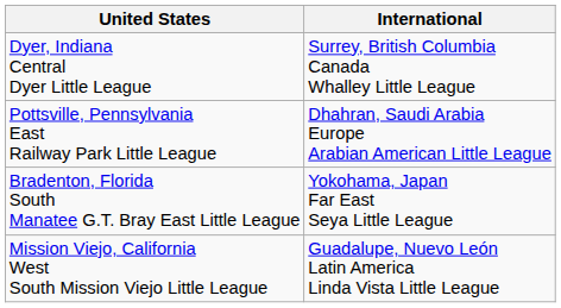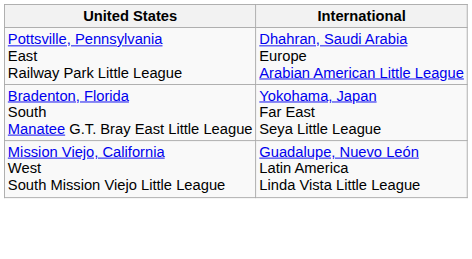- row: Dyer, Indiana Central Dyer Little League | Surrey, British Columbia Canada Whalley Little League
